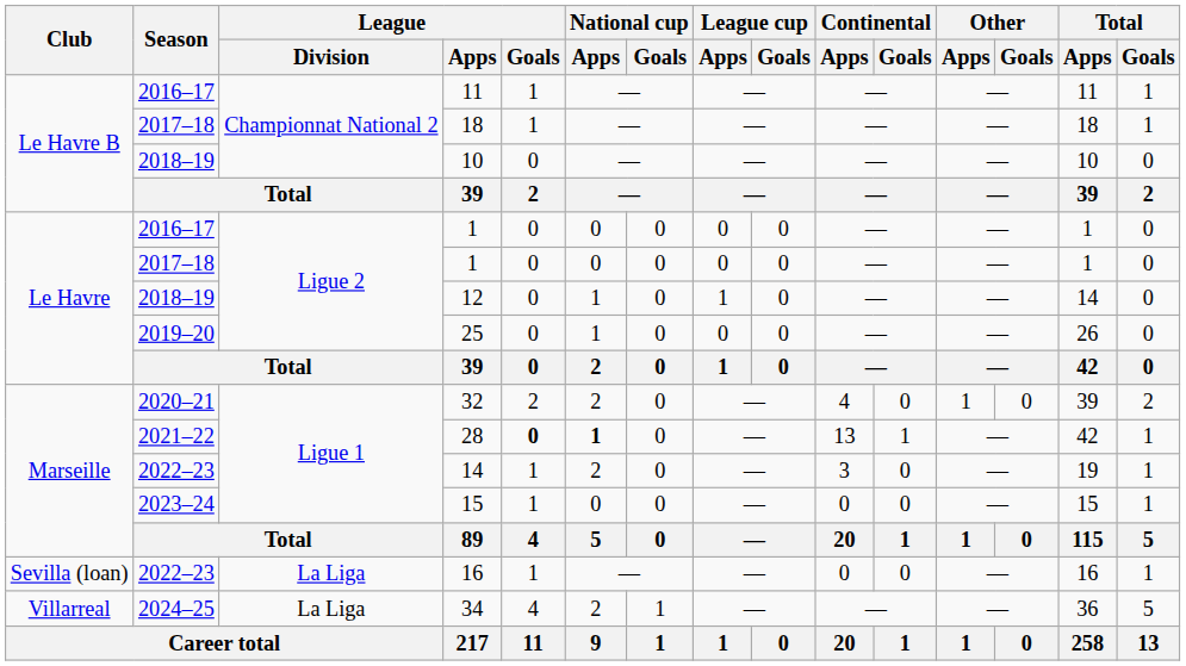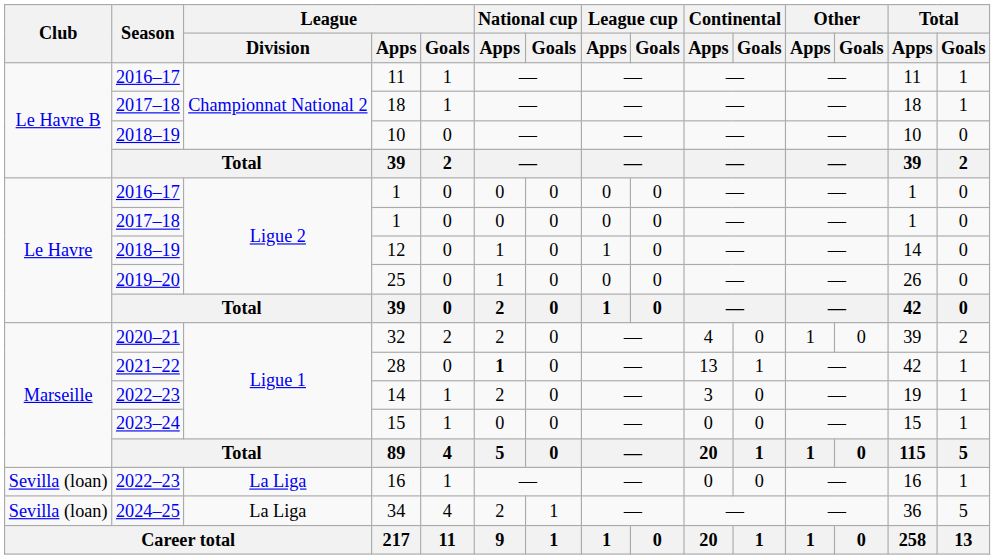28 | League / Goals: bold -> normal
34 | Club: Villarreal -> Sevilla (loan)
